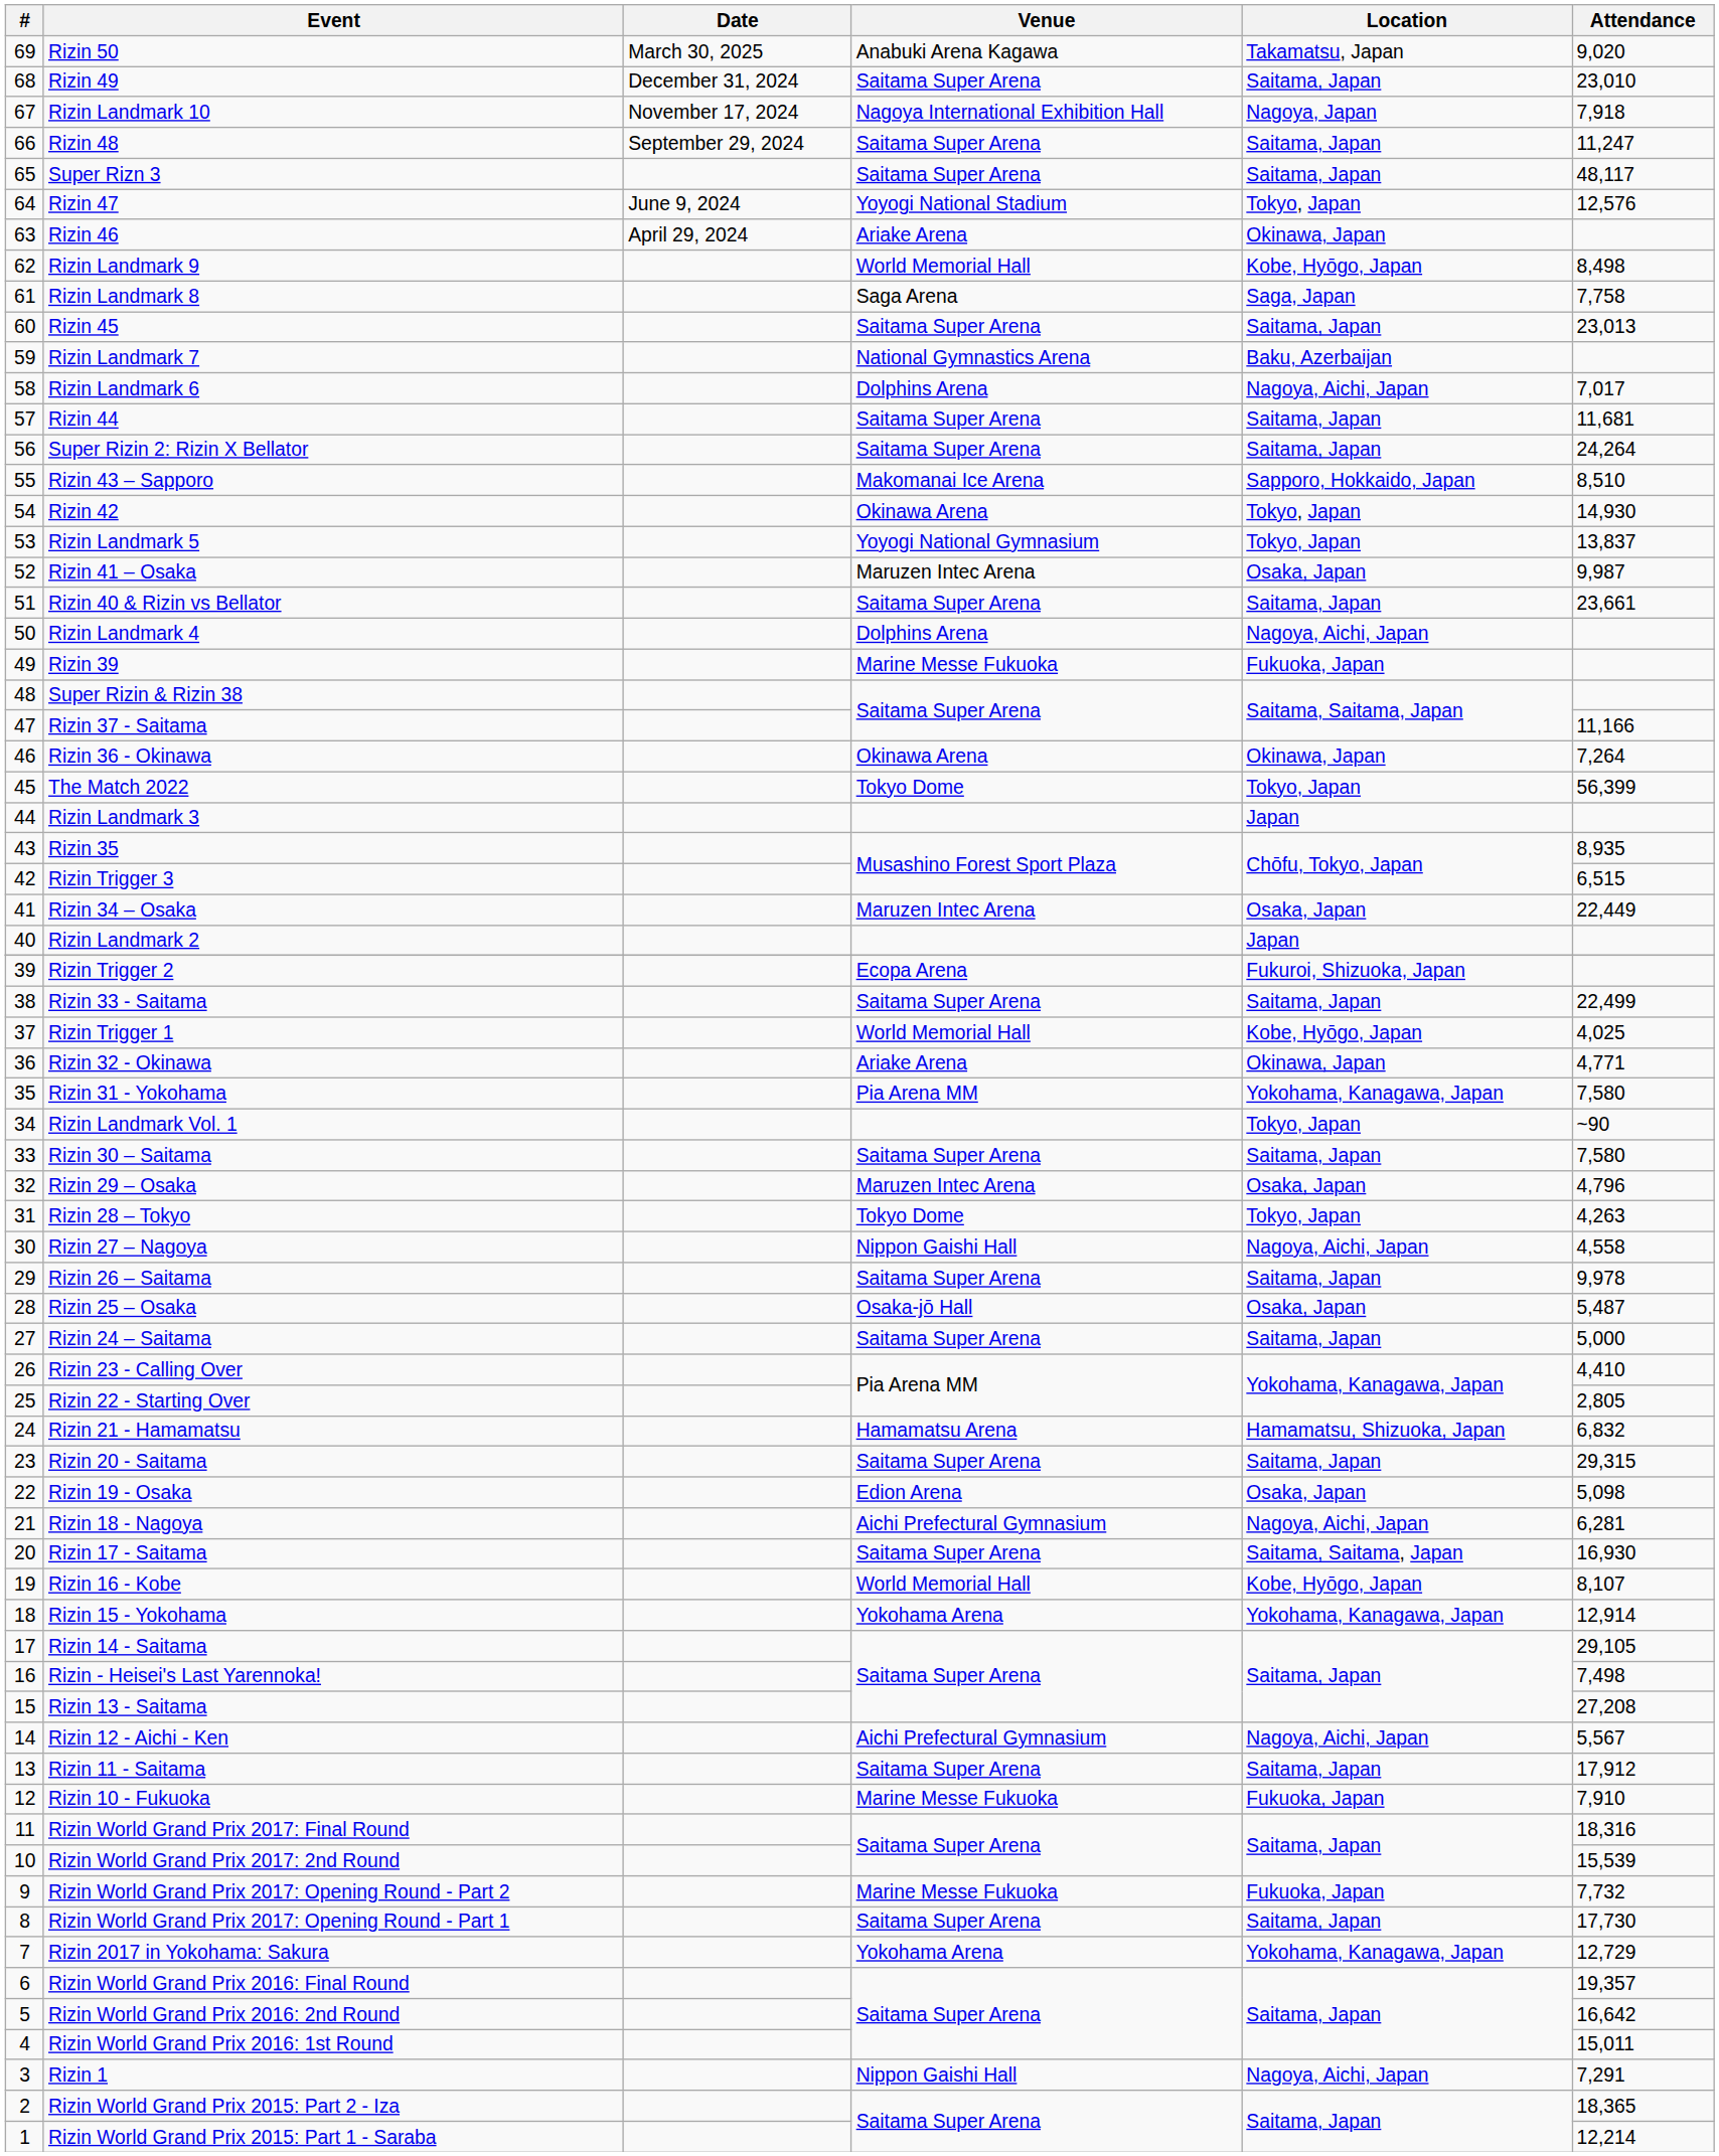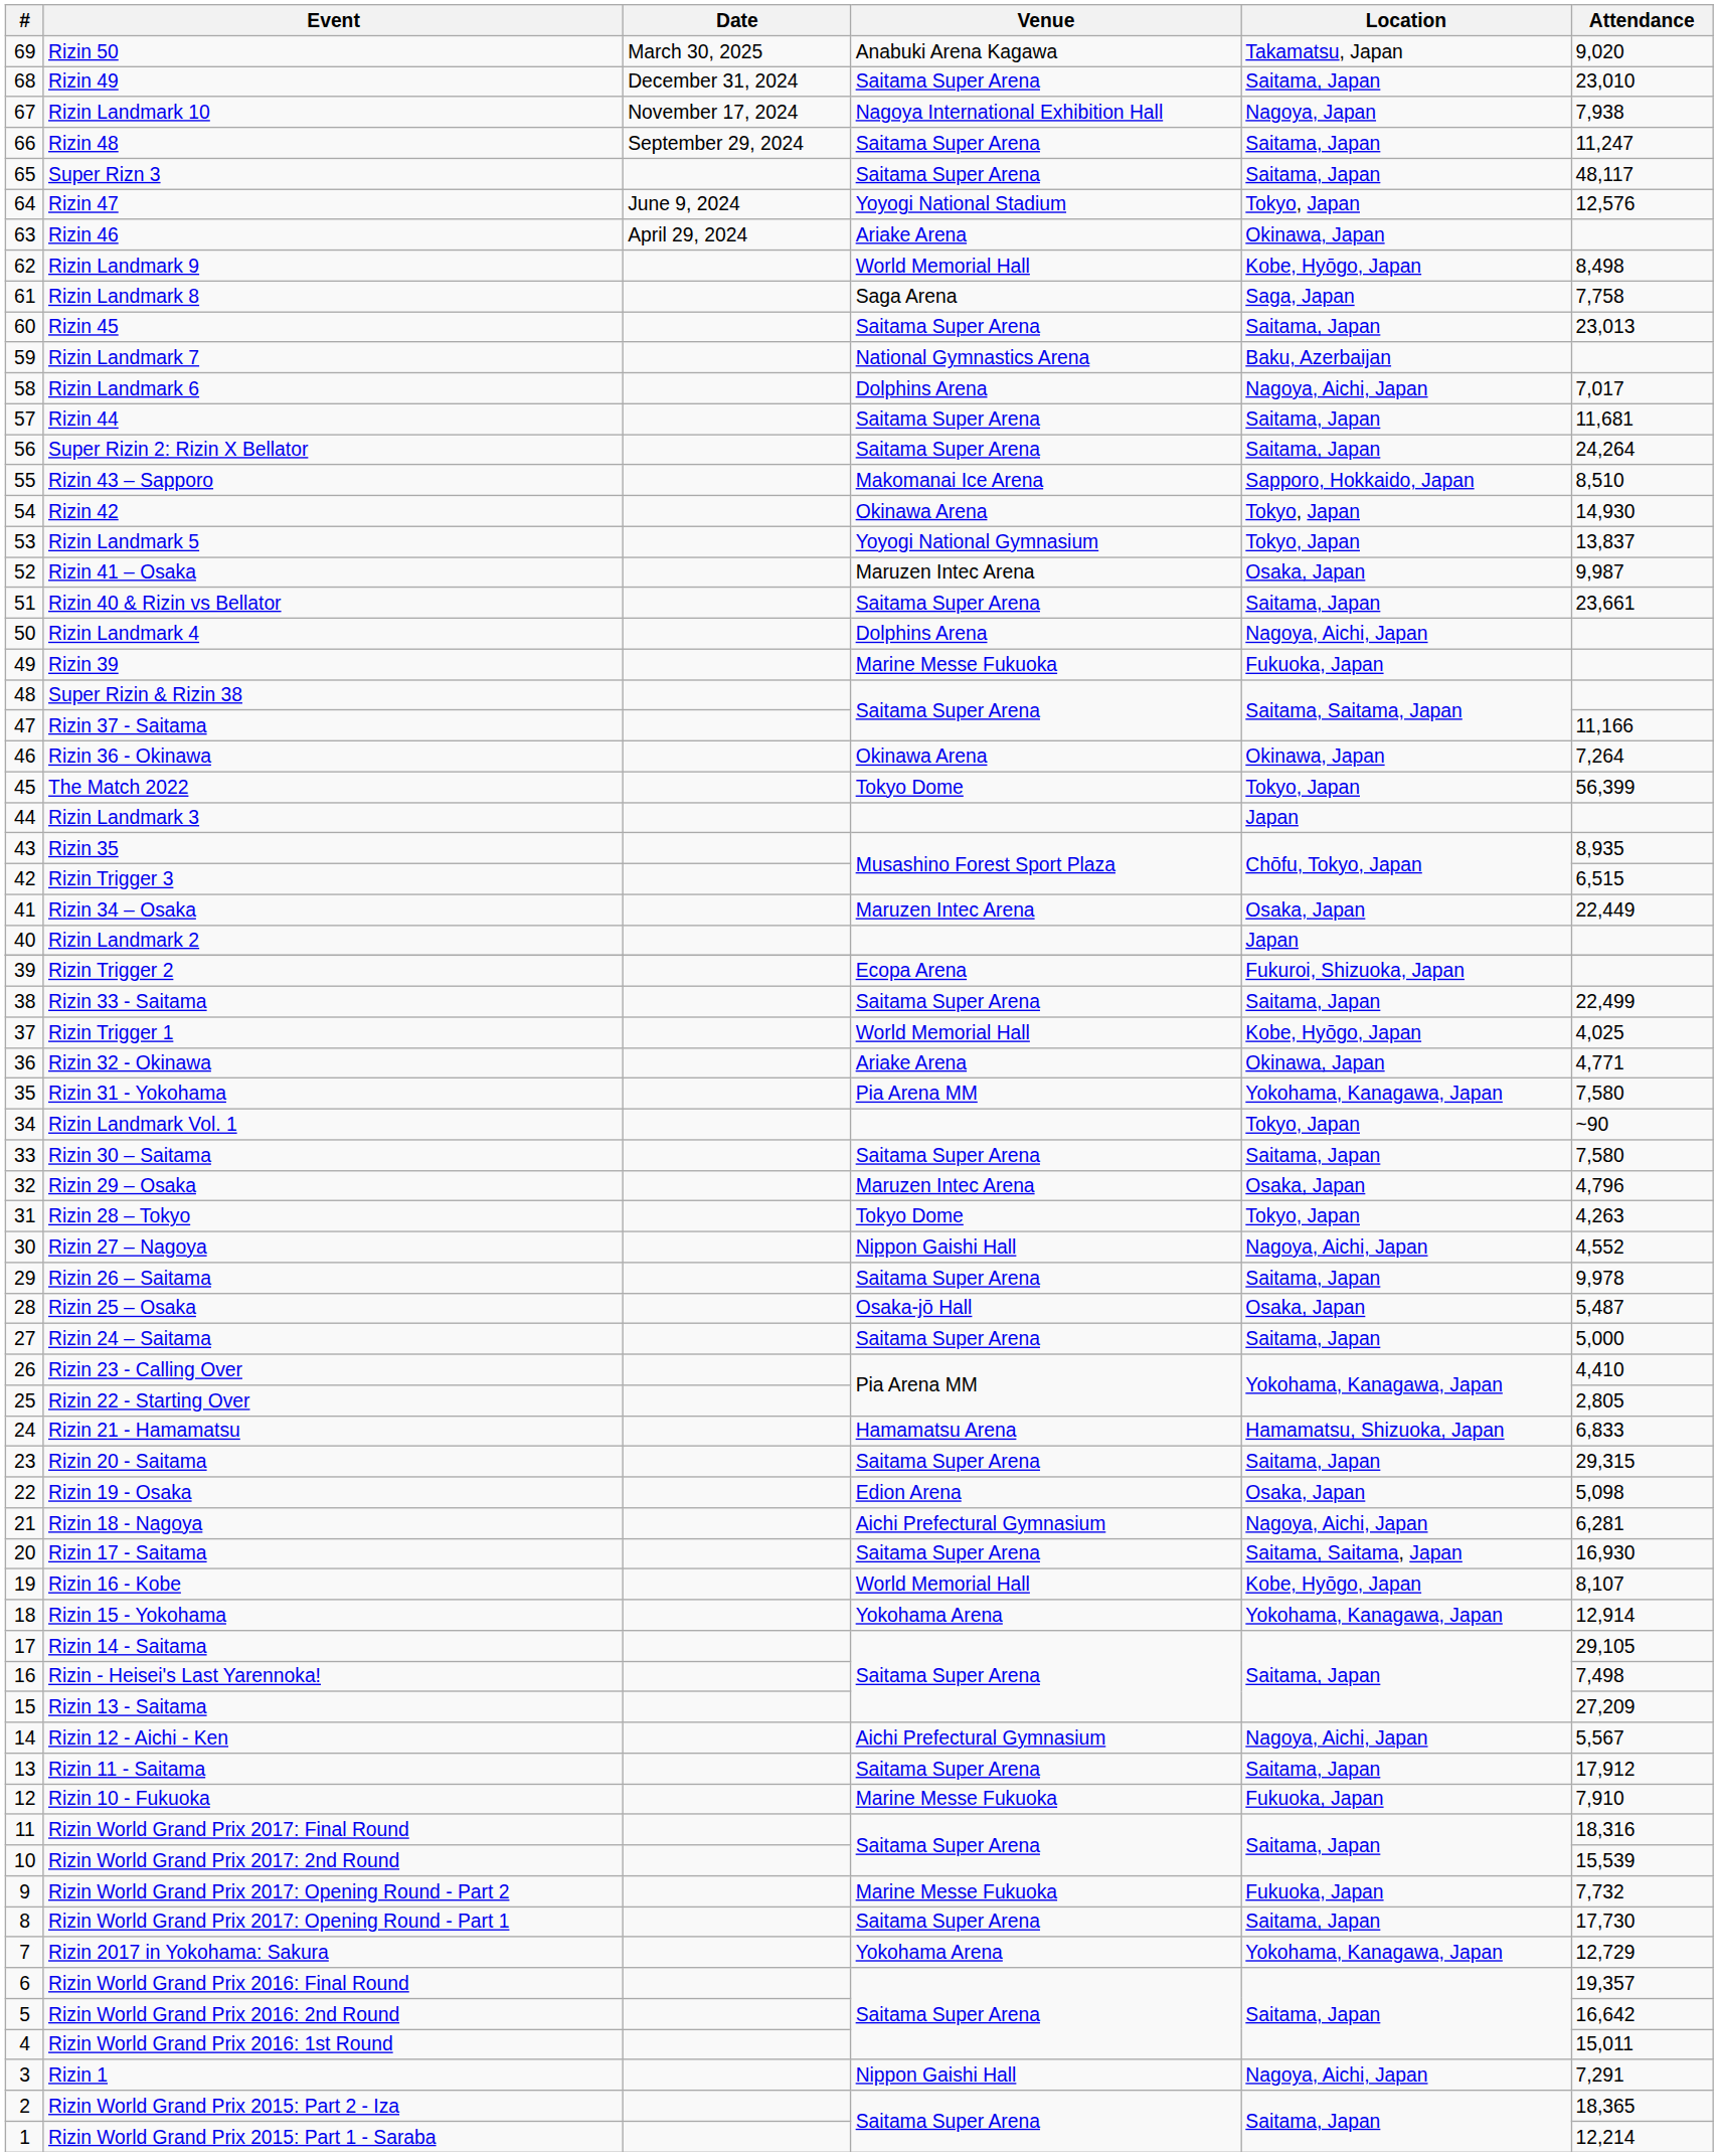Rizin Landmark 10 | Attendance: 7,918 -> 7,938
Rizin 27 – Nagoya | Attendance: 4,558 -> 4,552
Rizin 21 - Hamamatsu | Attendance: 6,832 -> 6,833
Rizin 13 - Saitama | Attendance: 27,208 -> 27,209
